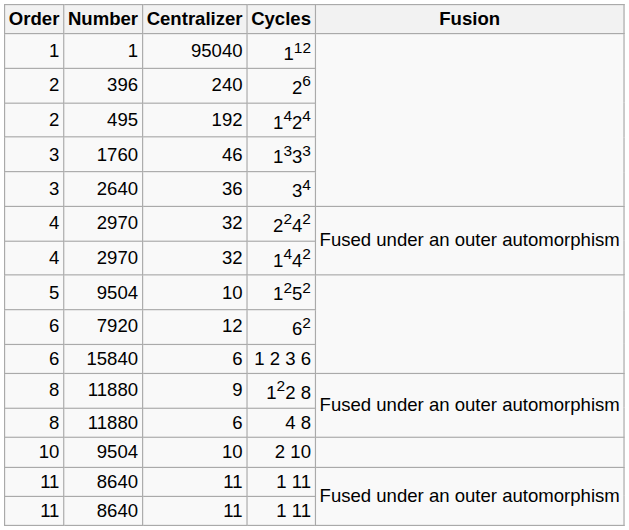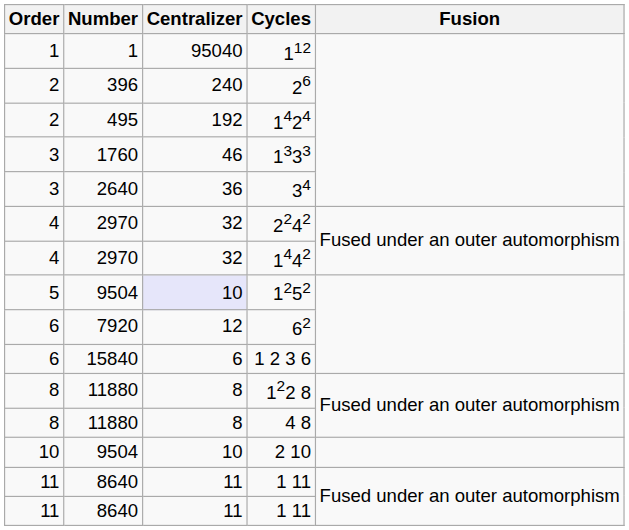1252 | Centralizer: no background -> lavender background
122 8 | Centralizer: 9 -> 8
4 8 | Centralizer: 6 -> 8
